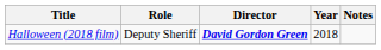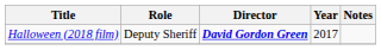Halloween (2018 film) | Year: 2018 -> 2017
